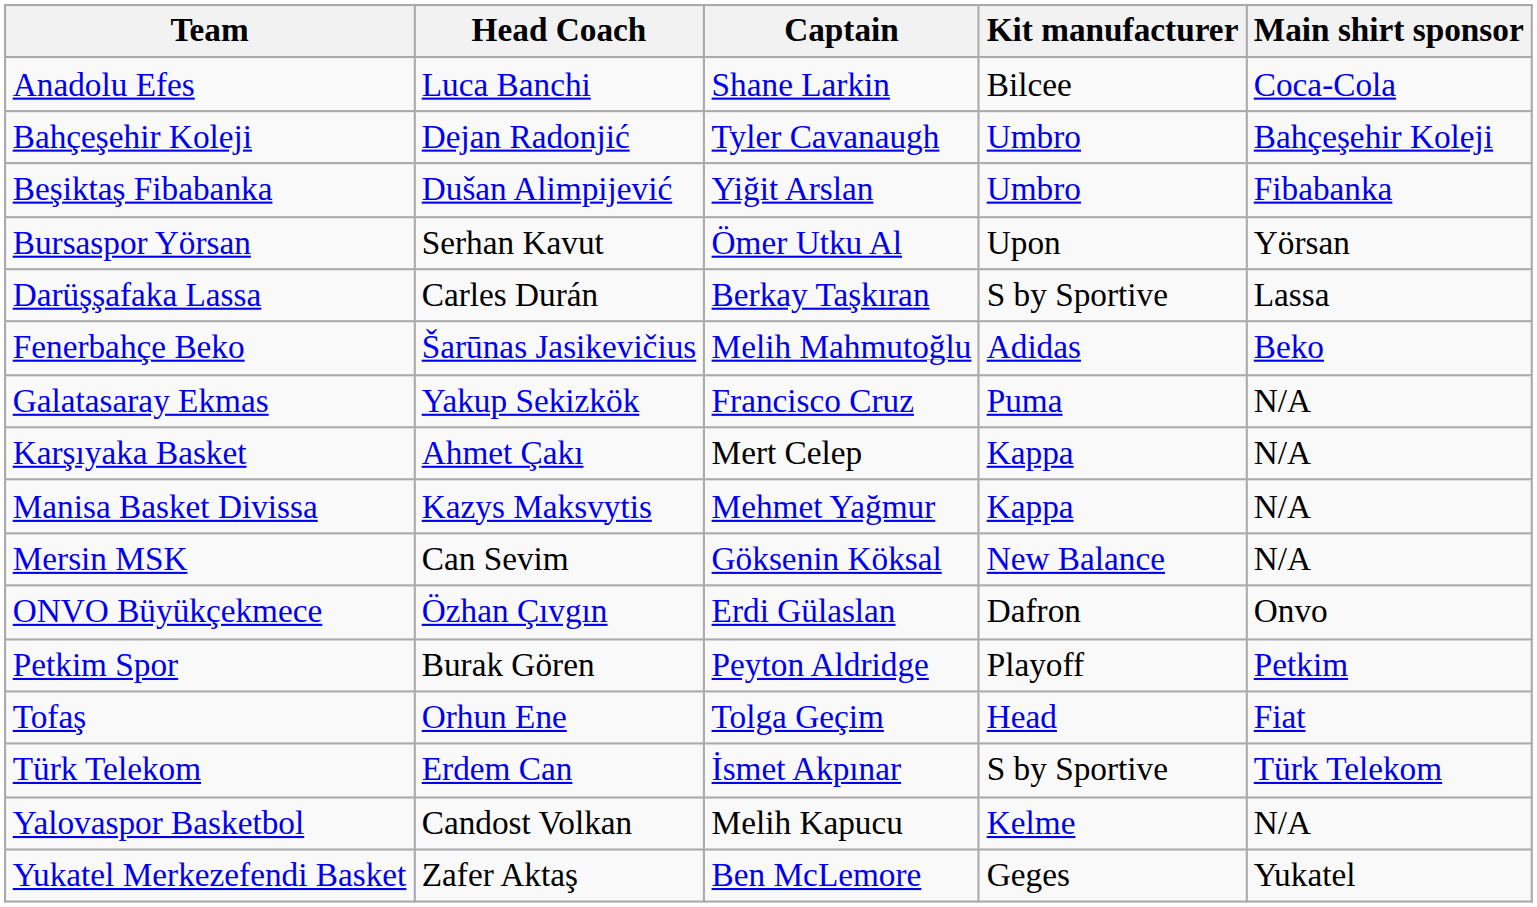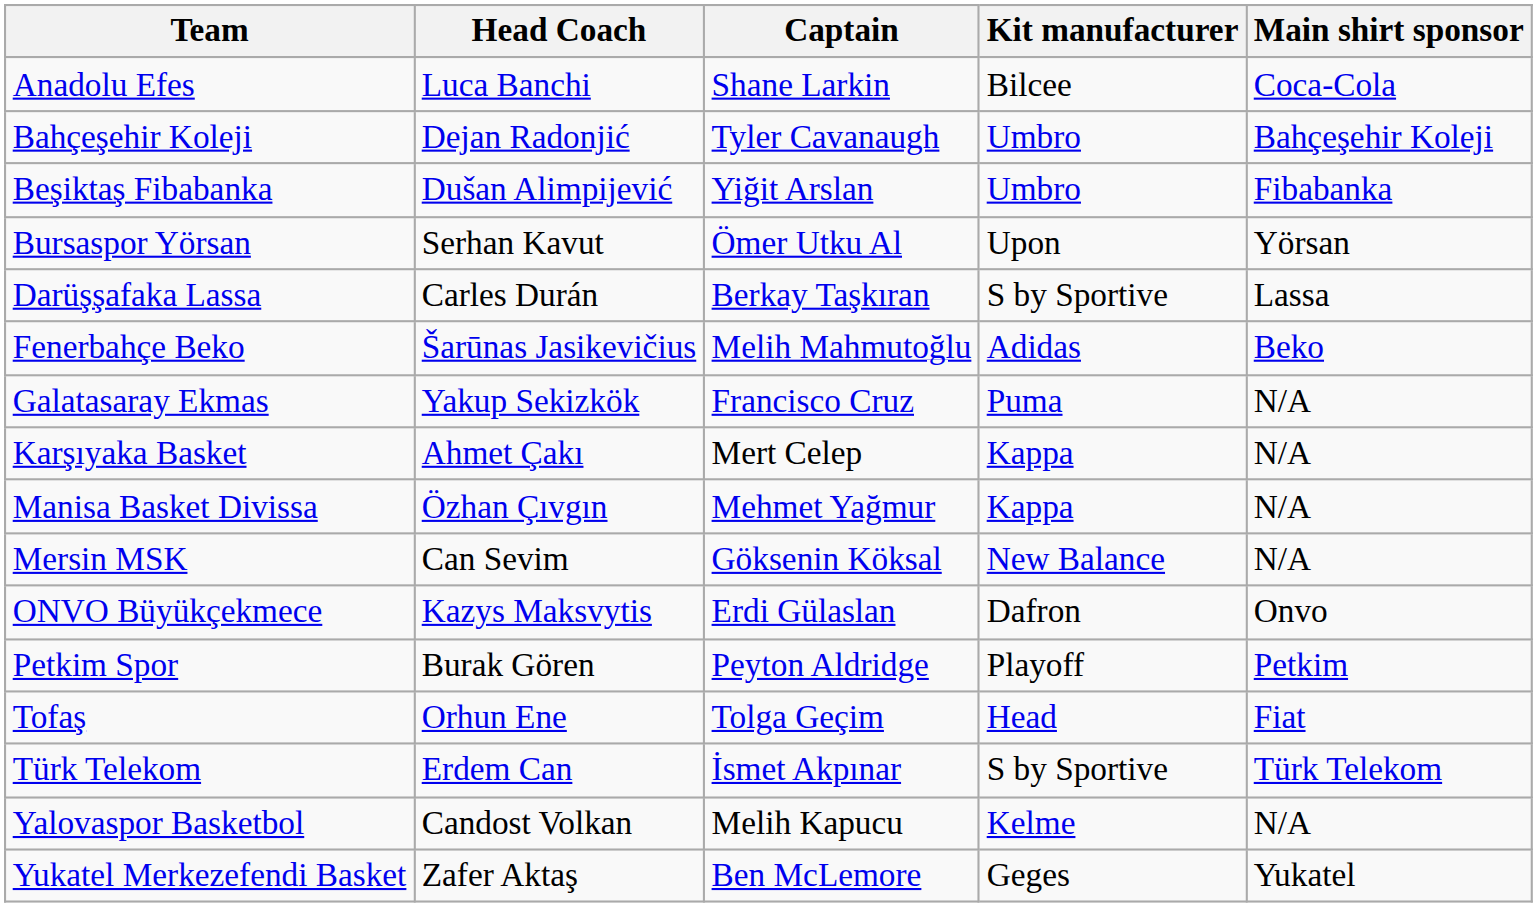Manisa Basket Divissa | Head Coach: Kazys Maksvytis -> Özhan Çıvgın
ONVO Büyükçekmece | Head Coach: Özhan Çıvgın -> Kazys Maksvytis
